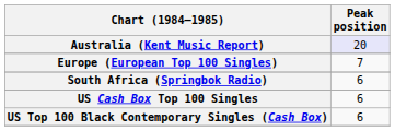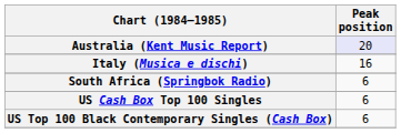- row: Europe (European Top 100 Singles) | 7
+ row: Italy (Musica e dischi) | 16
